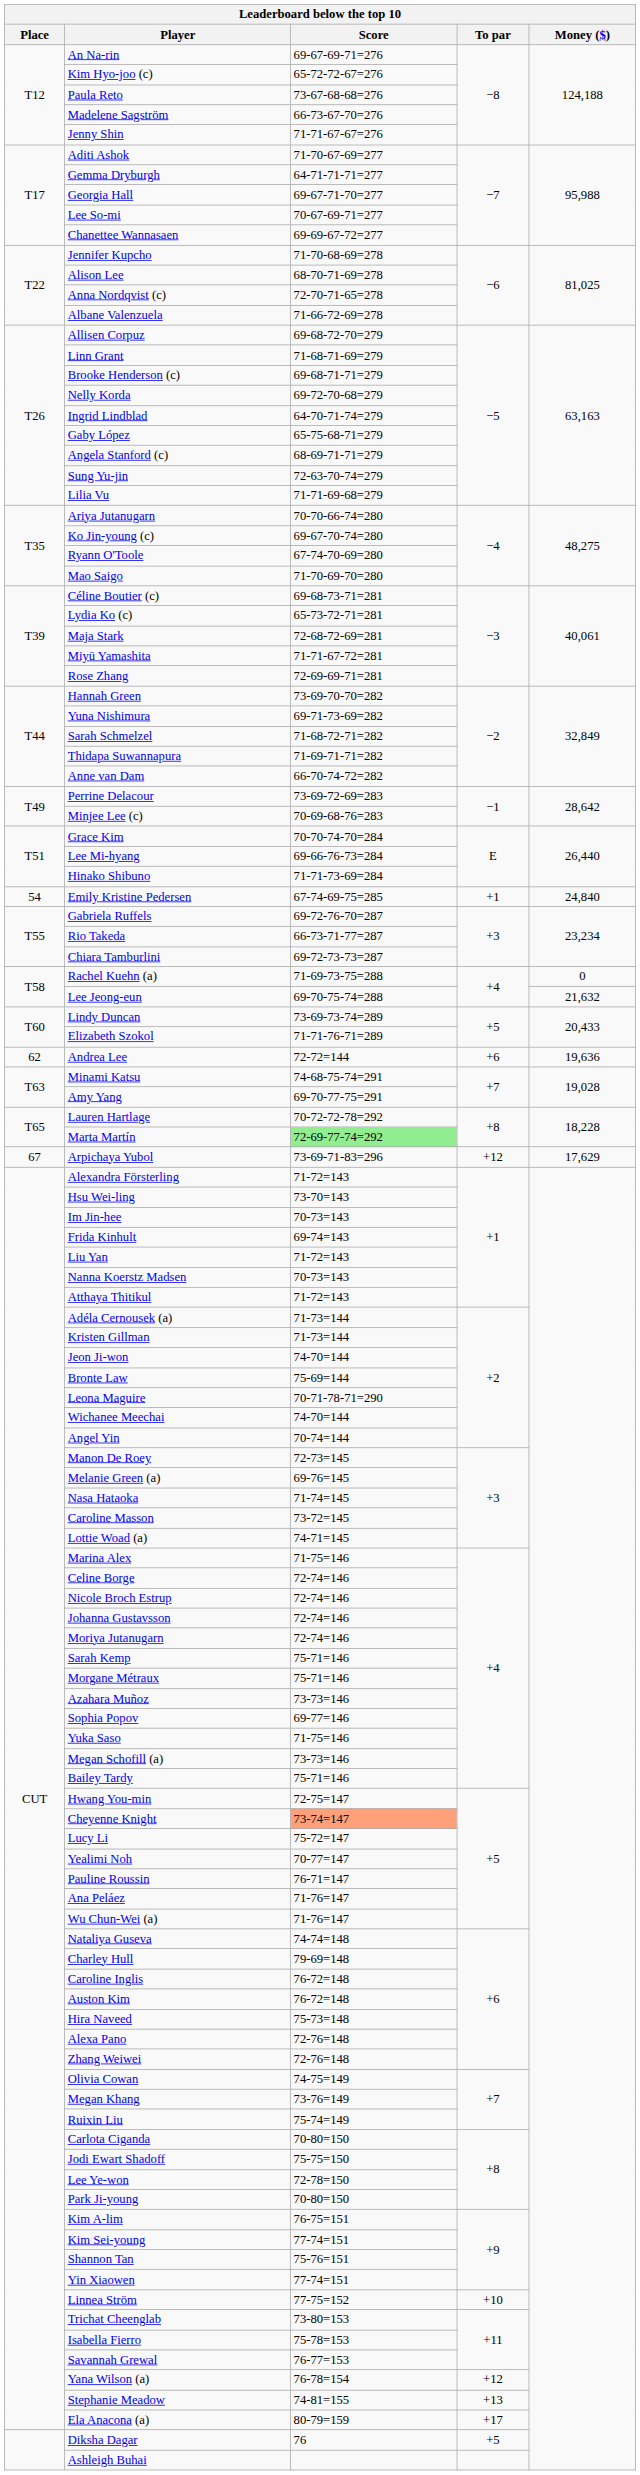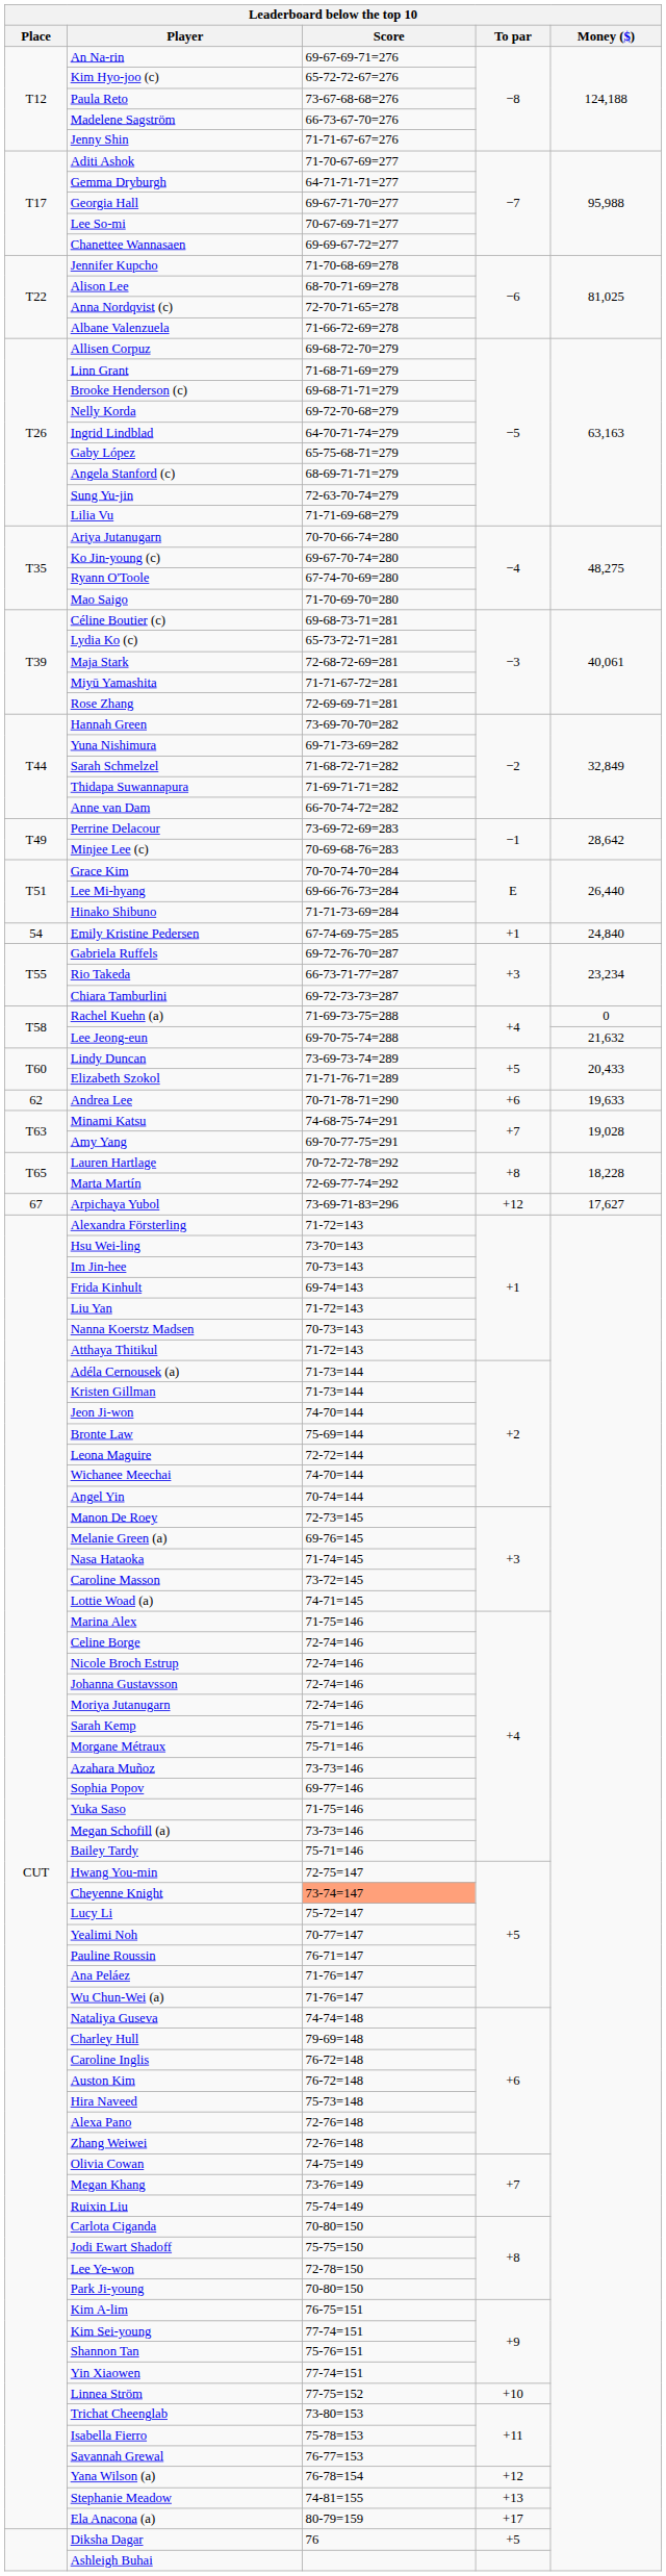Andrea Lee | Score: 72-72=144 -> 70-71-78-71=290
Andrea Lee | Money ($): 19,636 -> 19,633
Marta Martín | Score: lightgreen background -> no background
Arpichaya Yubol | Money ($): 17,629 -> 17,627
Leona Maguire | Score: 70-71-78-71=290 -> 72-72=144
